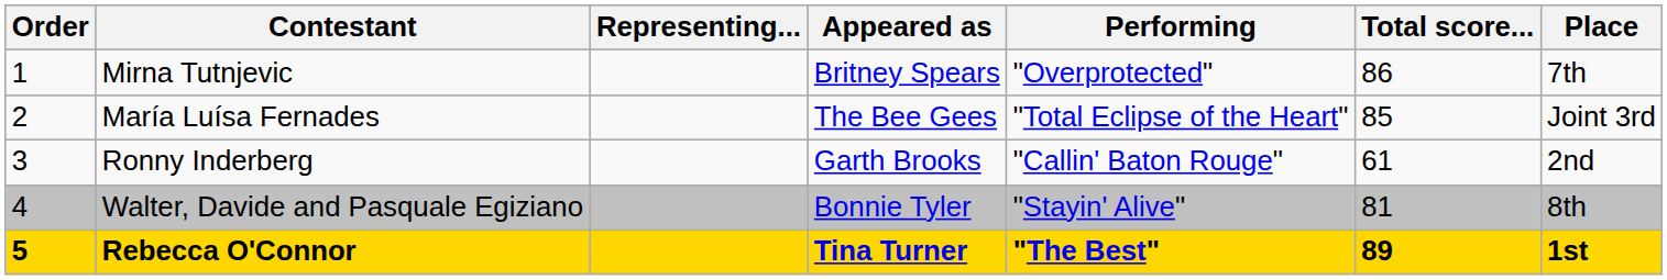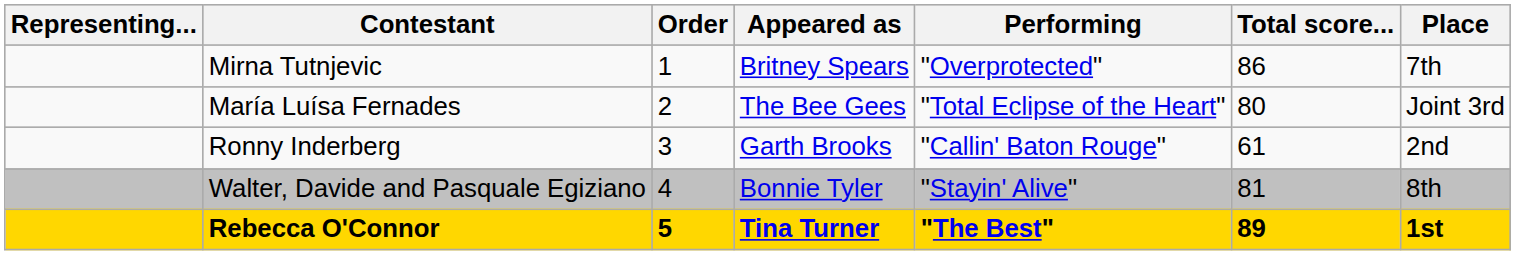columns swapped: Order <-> Representing...
María Luísa Fernades | Total score...: 85 -> 80
